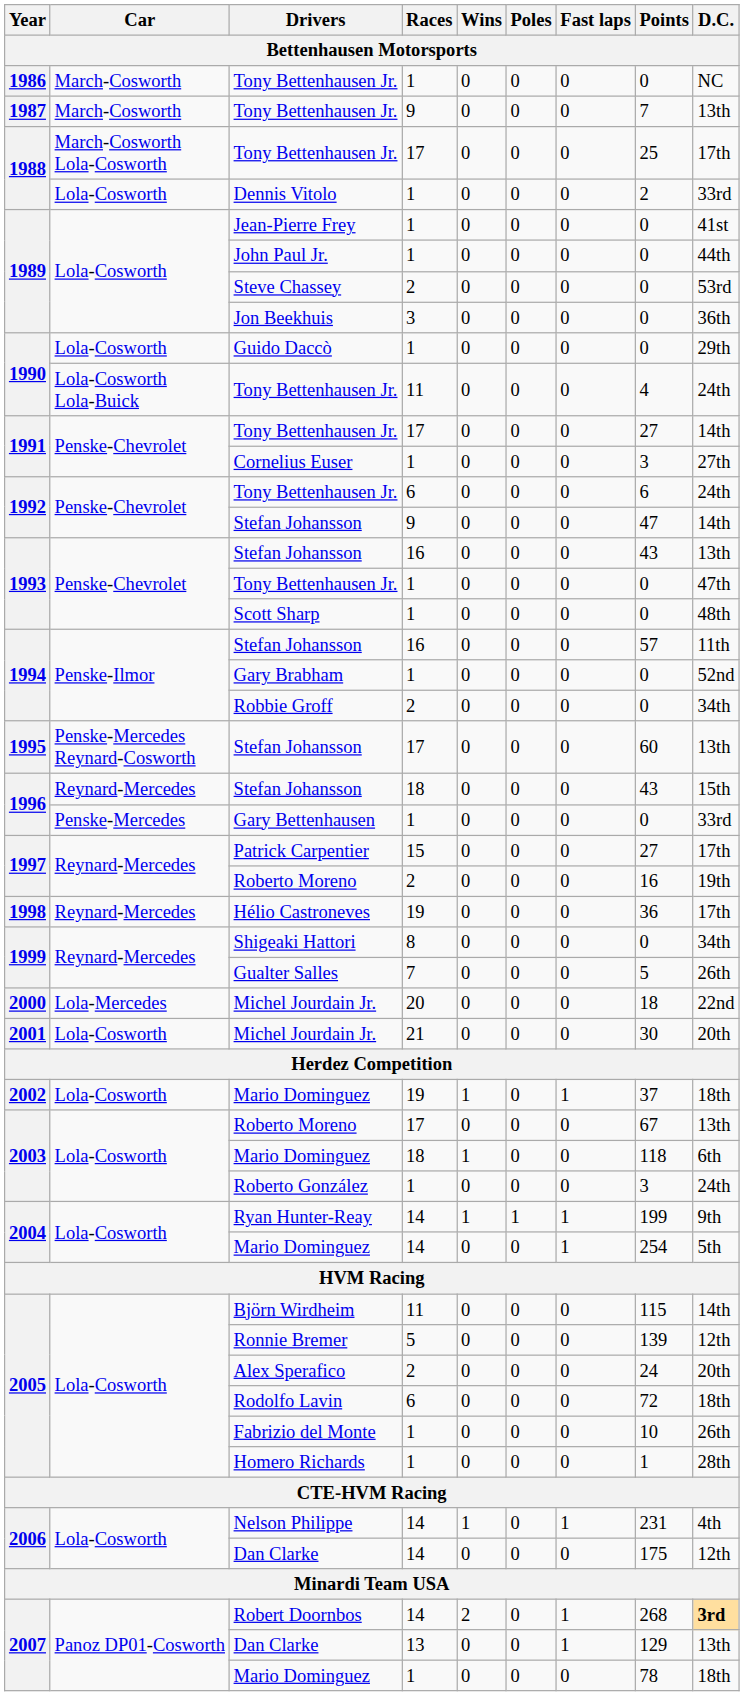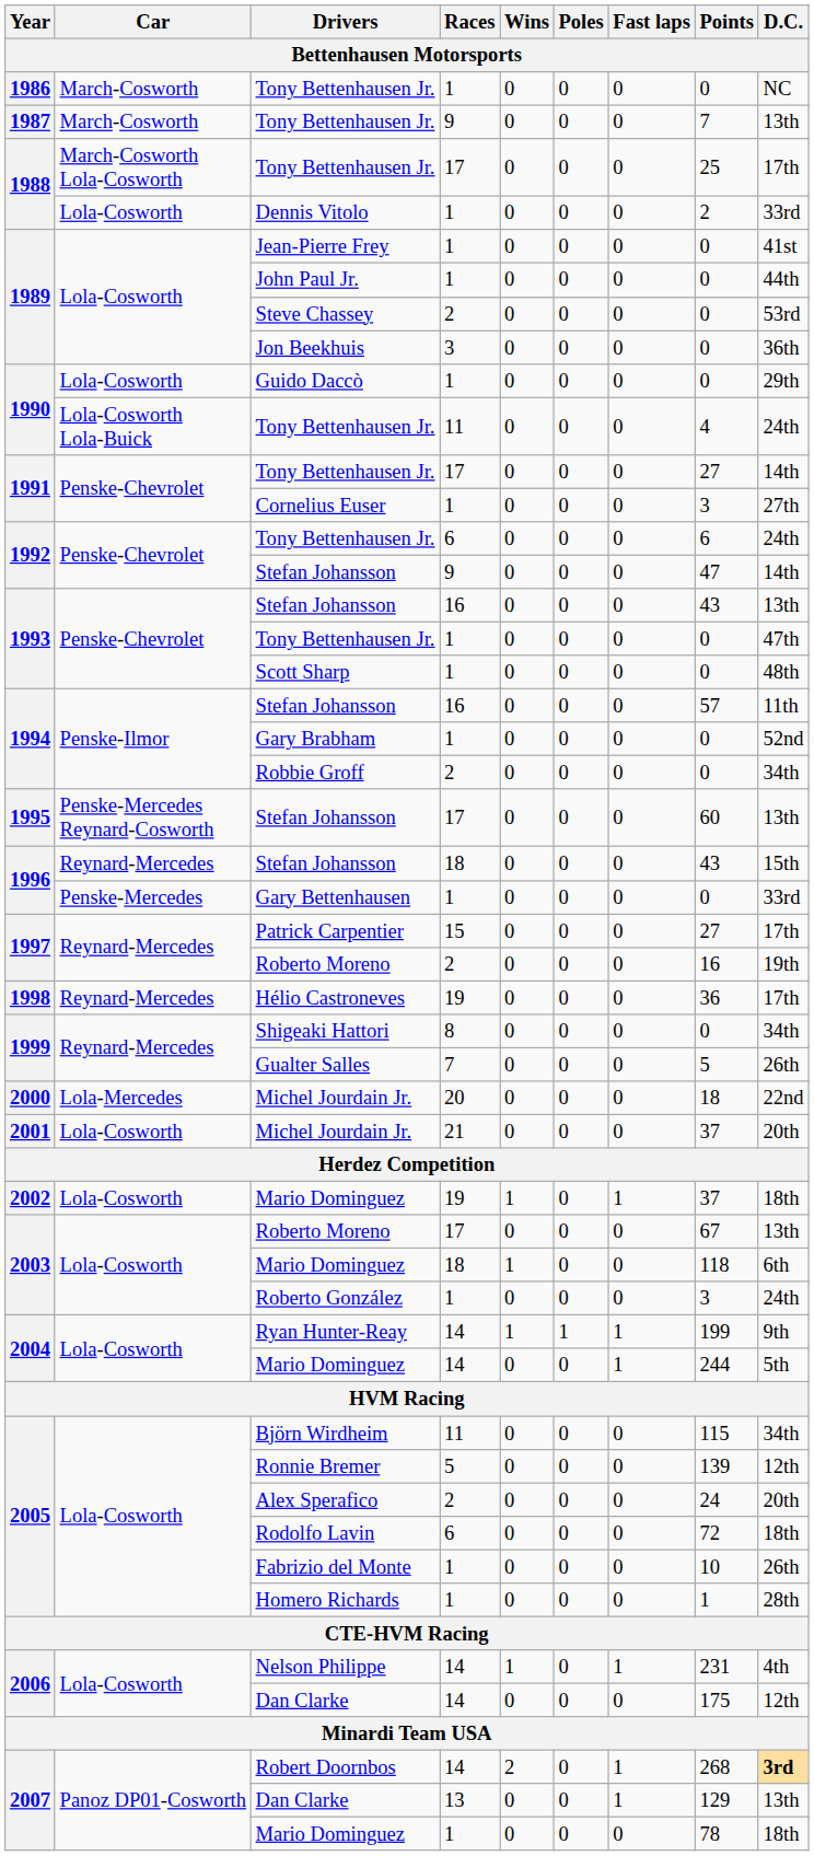2001 / Michel Jourdain Jr. | Points: 30 -> 37
2004 / Mario Dominguez | Points: 254 -> 244
Björn Wirdheim | D.C.: 14th -> 34th
